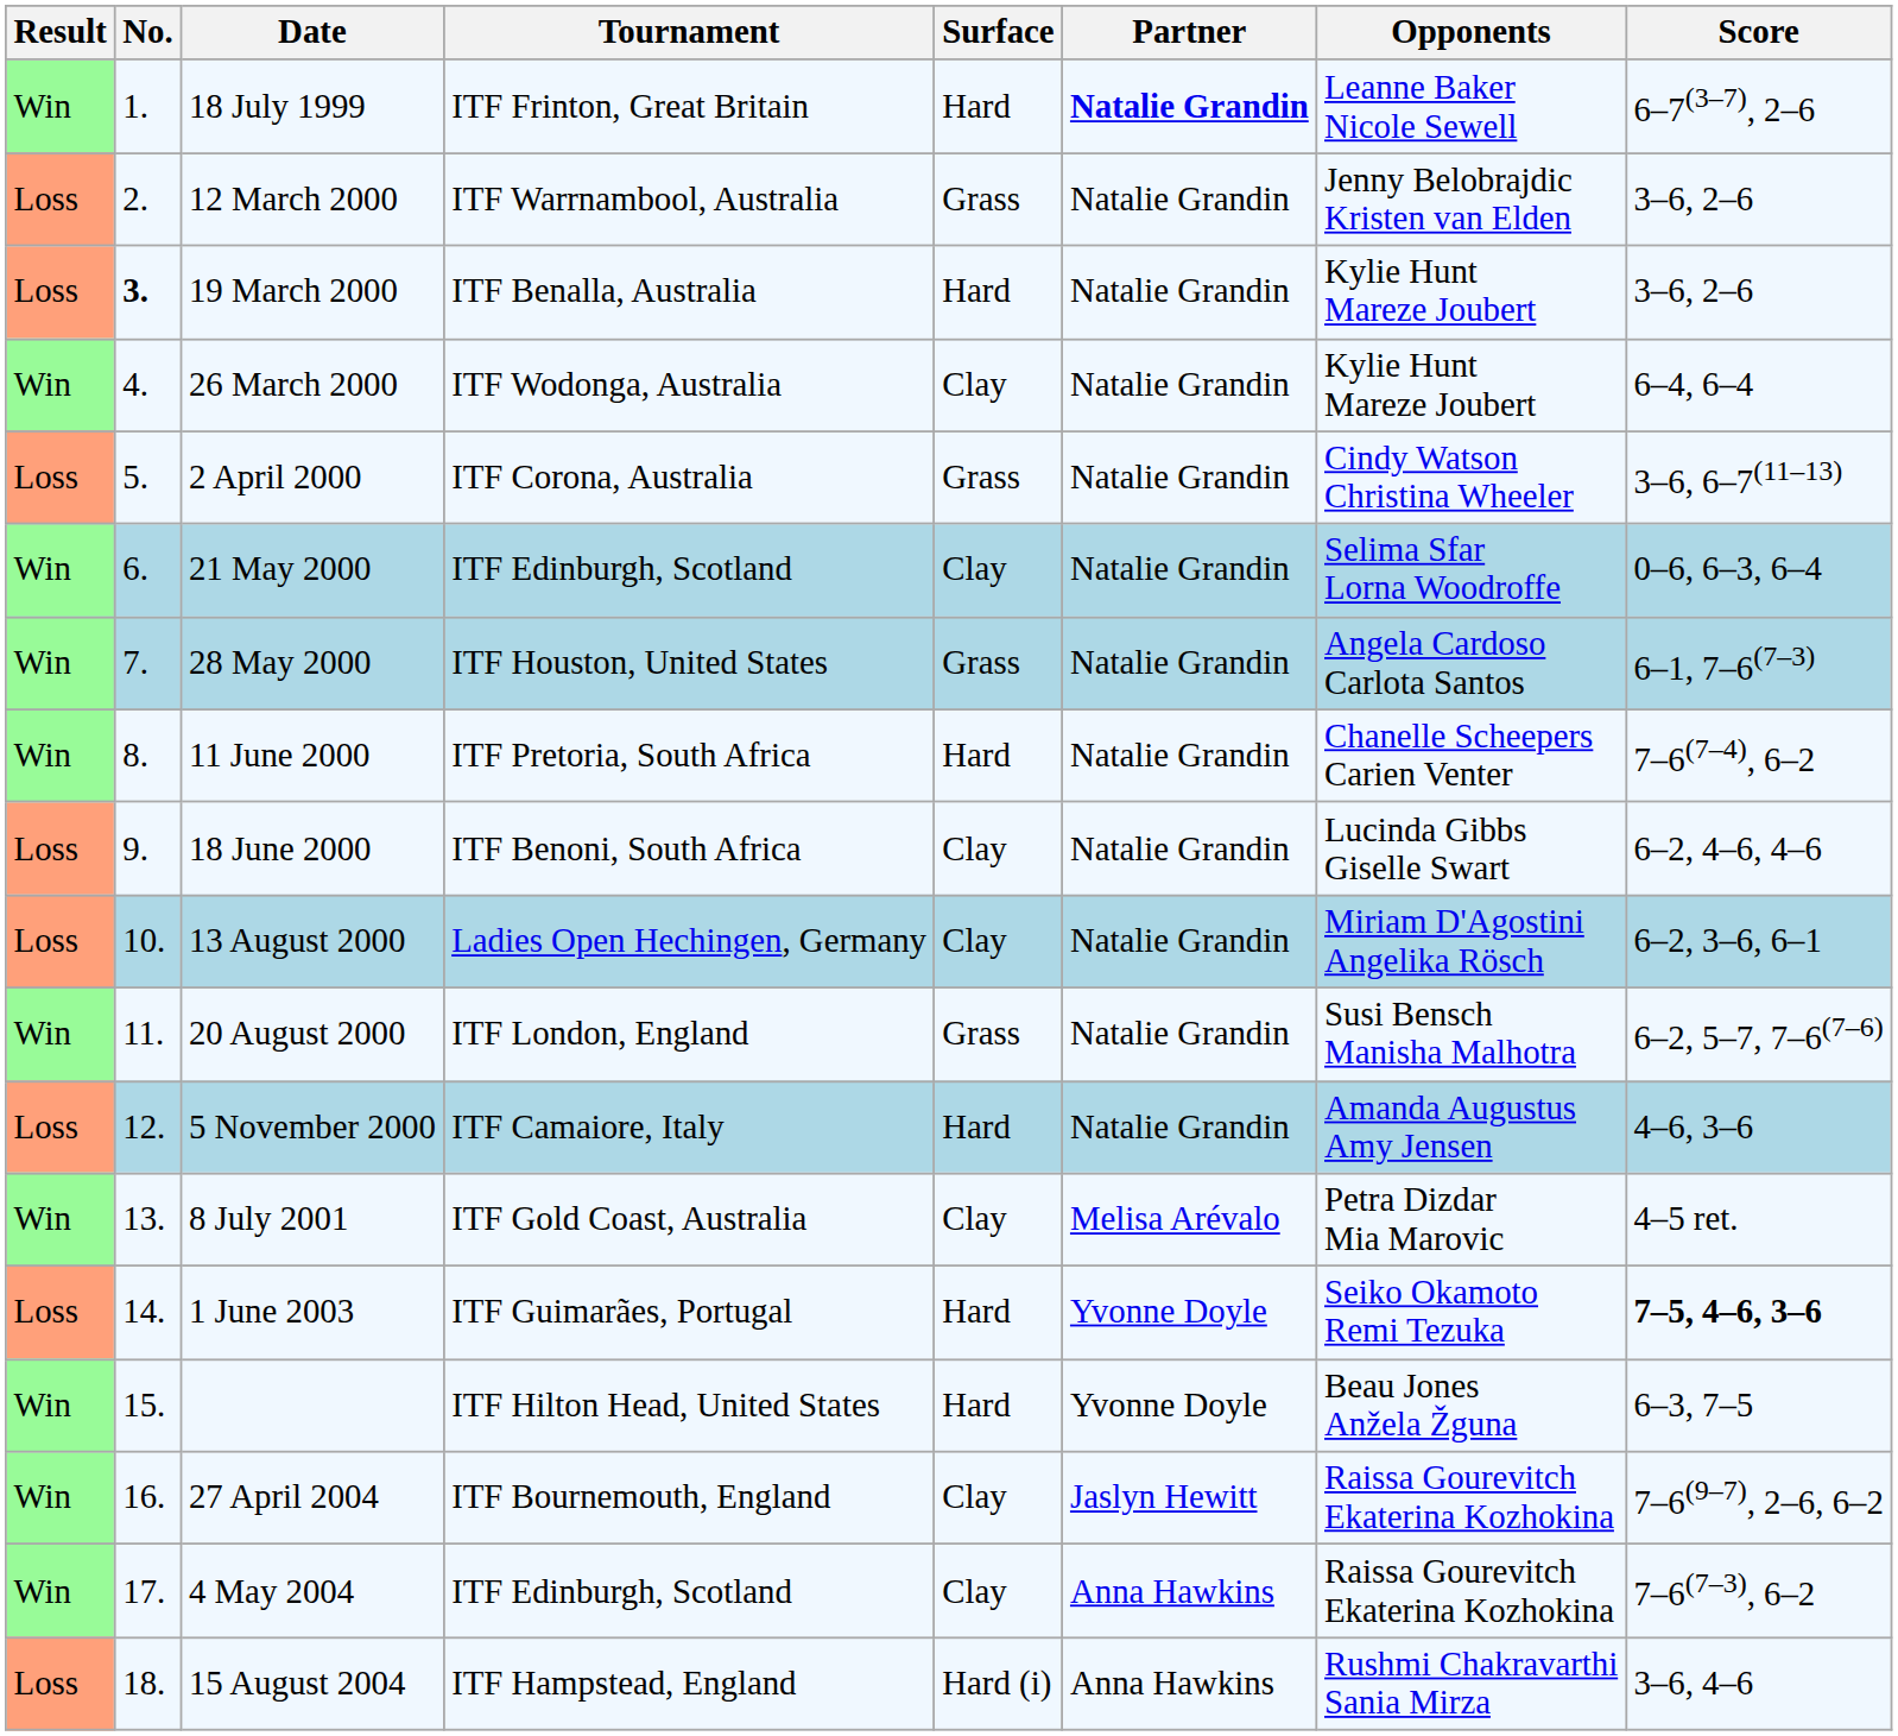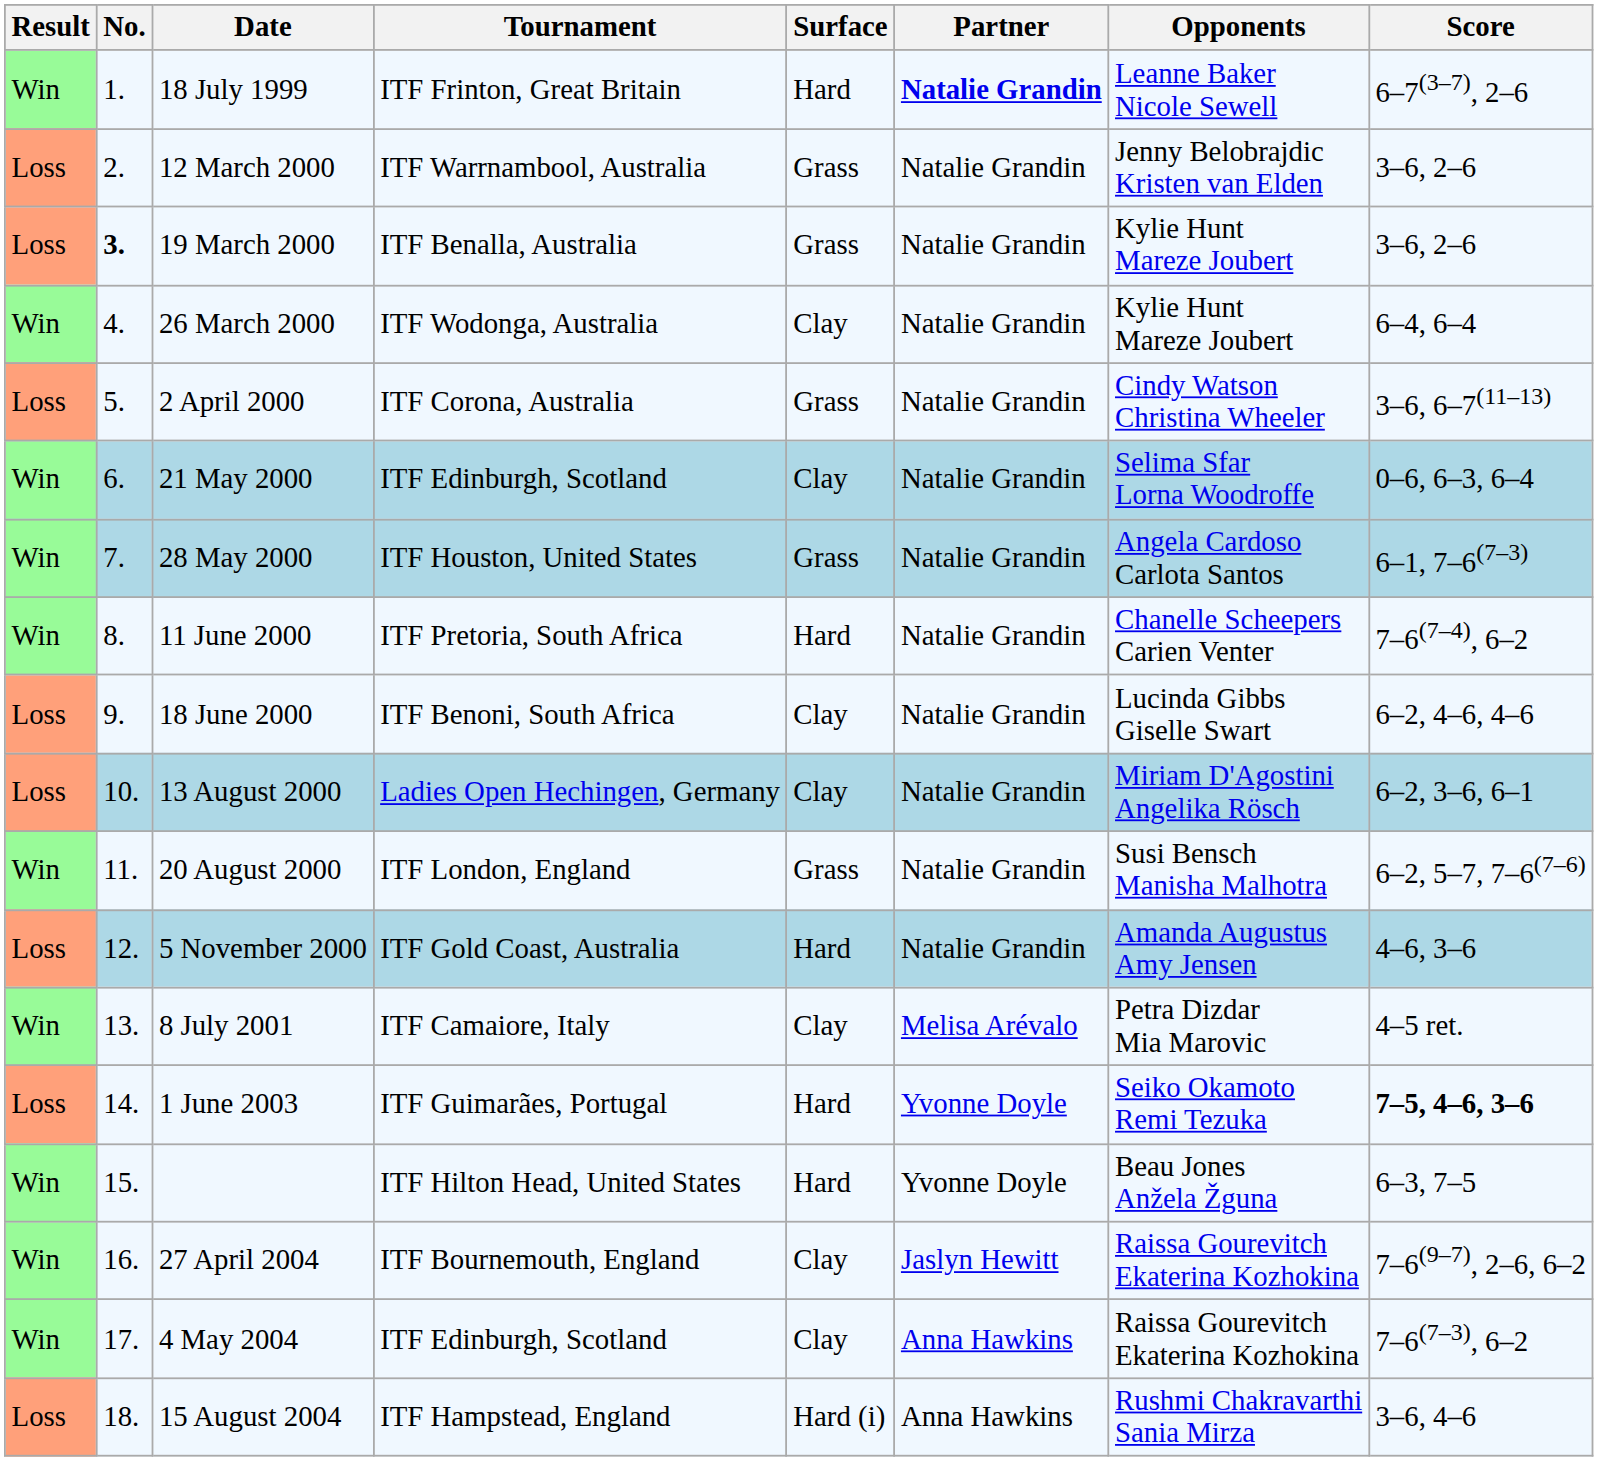19 March 2000 | Surface: Hard -> Grass
5 November 2000 | Tournament: ITF Camaiore, Italy -> ITF Gold Coast, Australia
8 July 2001 | Tournament: ITF Gold Coast, Australia -> ITF Camaiore, Italy
